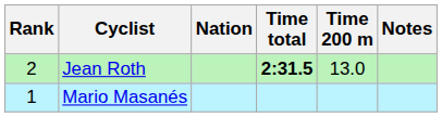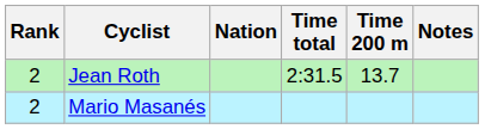Jean Roth | Time total: bold -> normal
Jean Roth | Time 200 m: 13.0 -> 13.7
Mario Masanés | Rank: 1 -> 2
